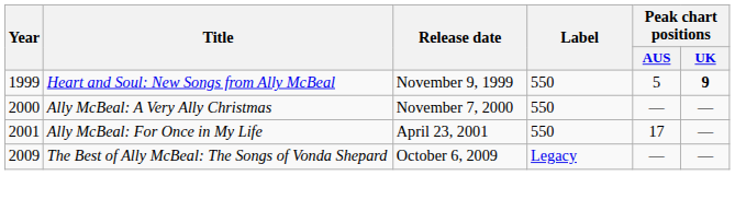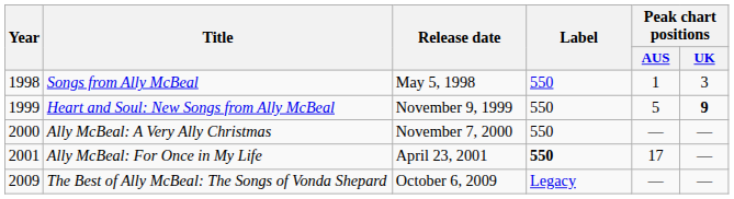+ row: 1998 | Songs from Ally McBeal | May 5, 1998 | 550 | 1 | 3
Ally McBeal: For Once in My Life | Label: normal -> bold
